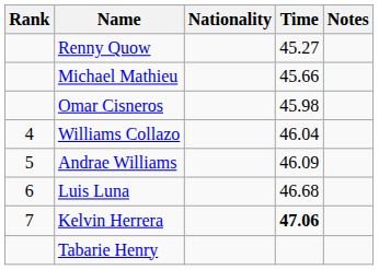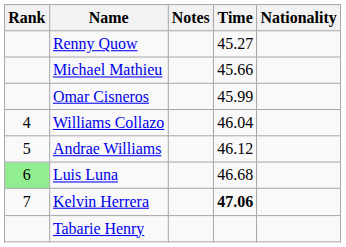columns swapped: Nationality <-> Notes
Omar Cisneros | Time: 45.98 -> 45.99
Andrae Williams | Time: 46.09 -> 46.12
Luis Luna | Rank: no background -> lightgreen background
